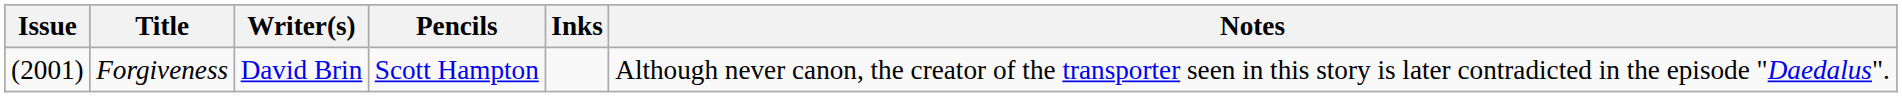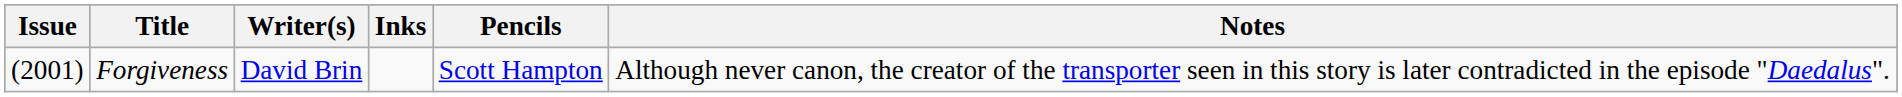columns swapped: Pencils <-> Inks
